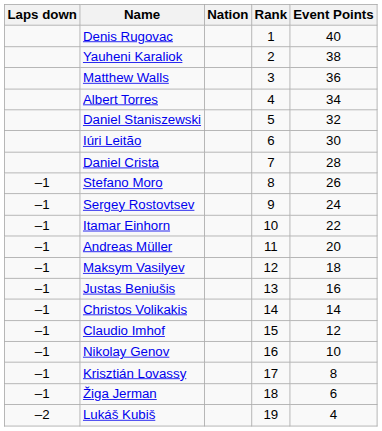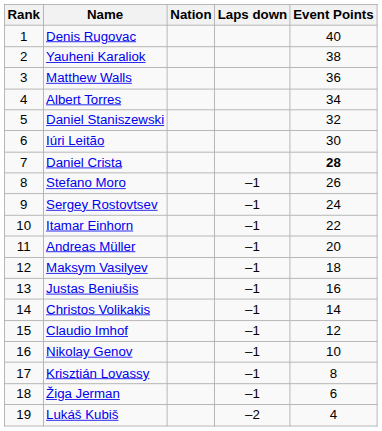columns swapped: Rank <-> Laps down
Daniel Crista | Event Points: normal -> bold
